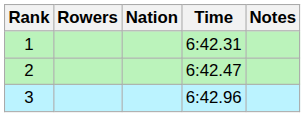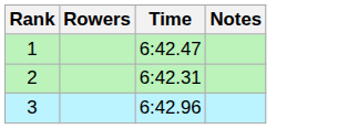- column: Nation
1 | Time: 6:42.31 -> 6:42.47
2 | Time: 6:42.47 -> 6:42.31
